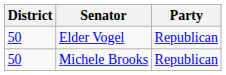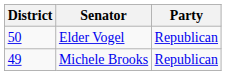Michele Brooks | District: 50 -> 49
